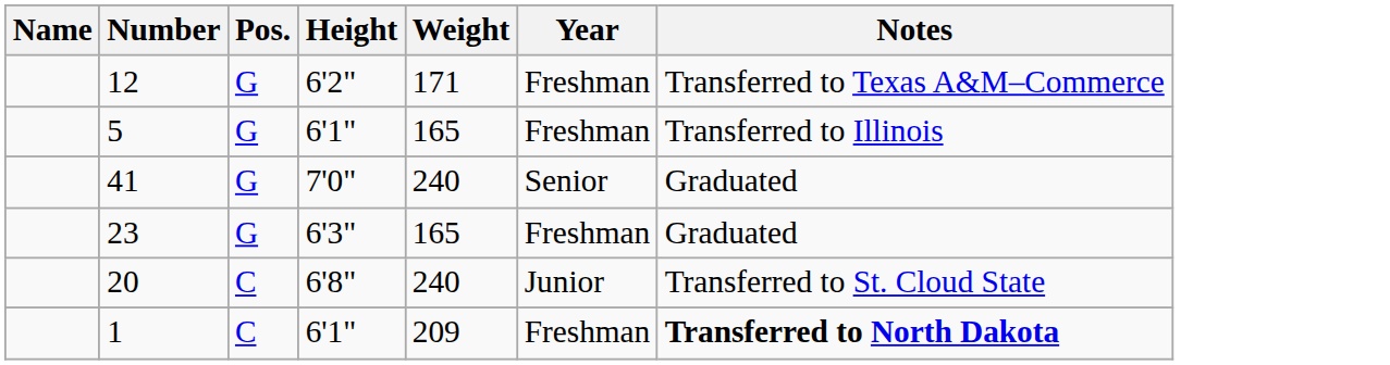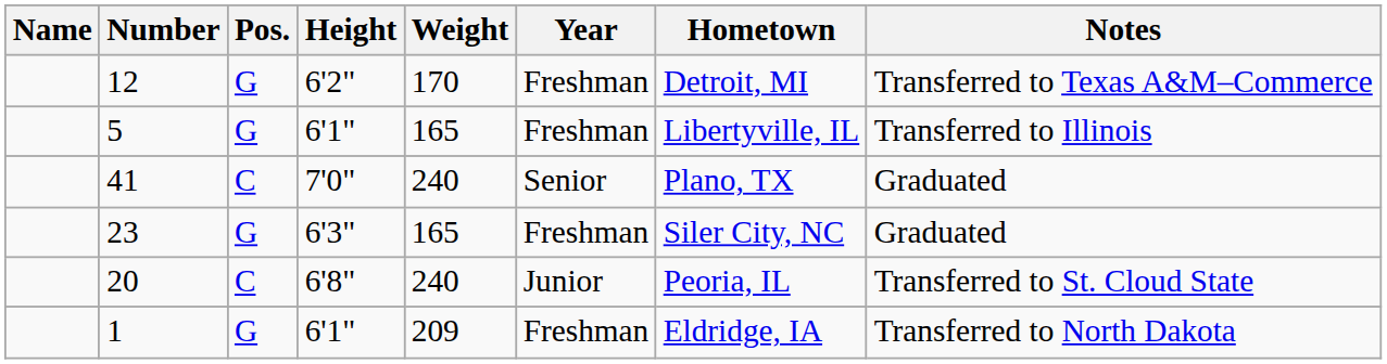+ column: Hometown | Detroit, MI | Libertyville, IL | Plano, TX | Siler City, NC | Peoria, IL | Eldridge, IA
12 | Weight: 171 -> 170
41 | Pos.: G -> C
1 | Pos.: C -> G
1 | Notes: bold -> normal
